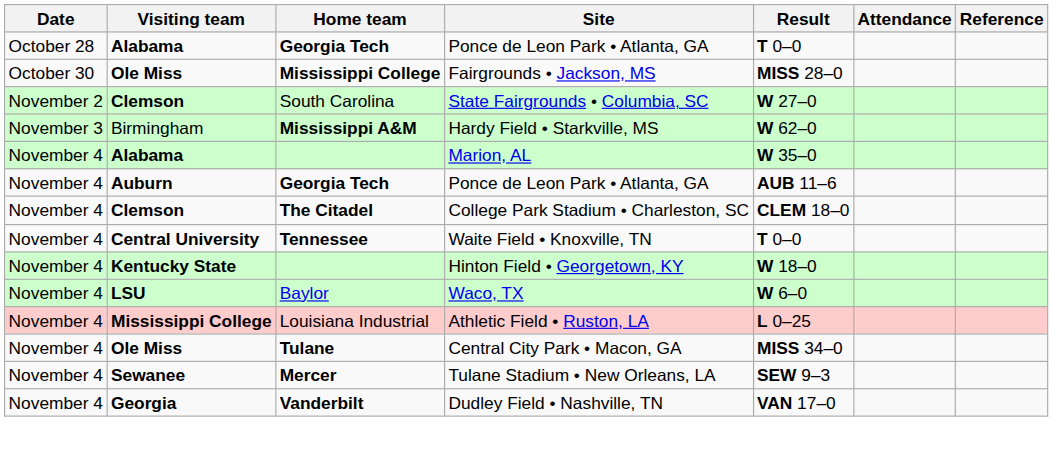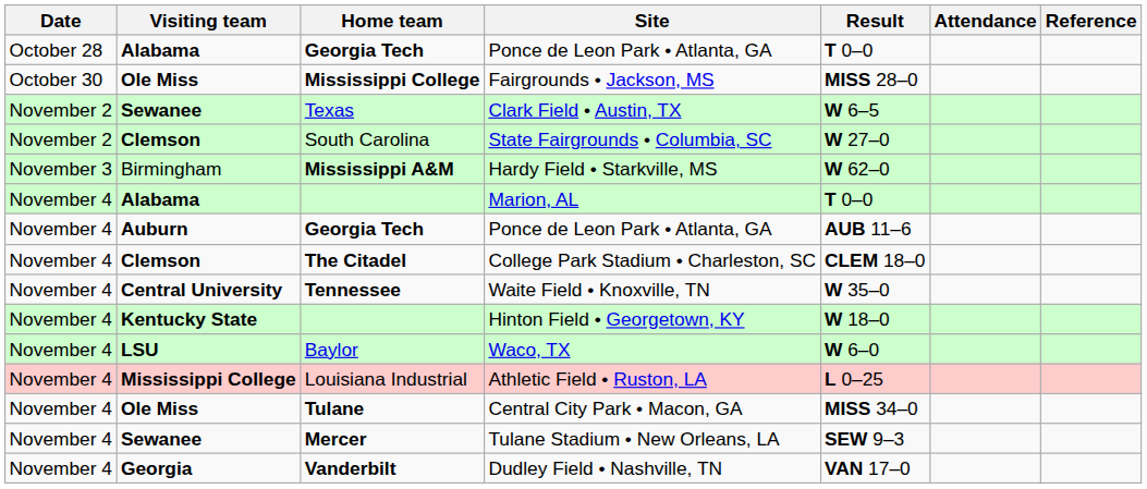+ row: November 2 | Sewanee | Texas | Clark Field • Austin, TX | W 6–5
Marion, AL | Result: W 35–0 -> T 0–0
Waite Field • Knoxville, TN | Result: T 0–0 -> W 35–0
